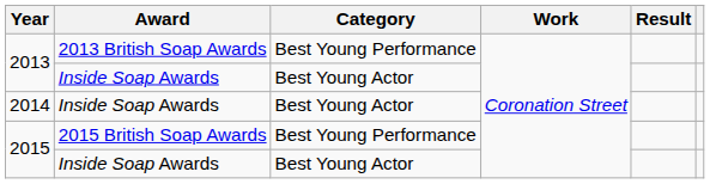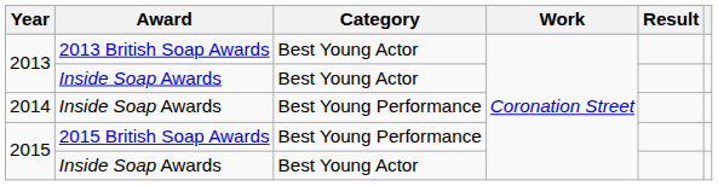2013 / 2013 British Soap Awards | Category: Best Young Performance -> Best Young Actor
2014 | Category: Best Young Actor -> Best Young Performance
